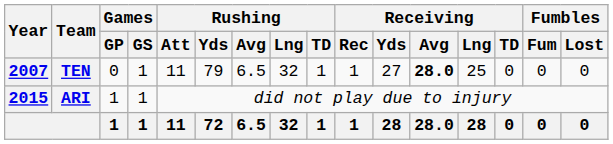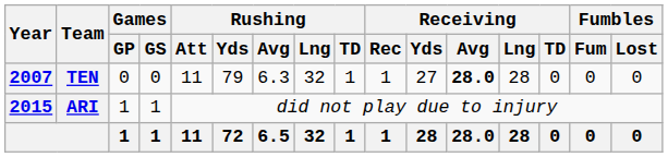TEN | Games / GS: 1 -> 0
TEN | Rushing / Avg: 6.5 -> 6.3
TEN | Receiving / Lng: 25 -> 28
